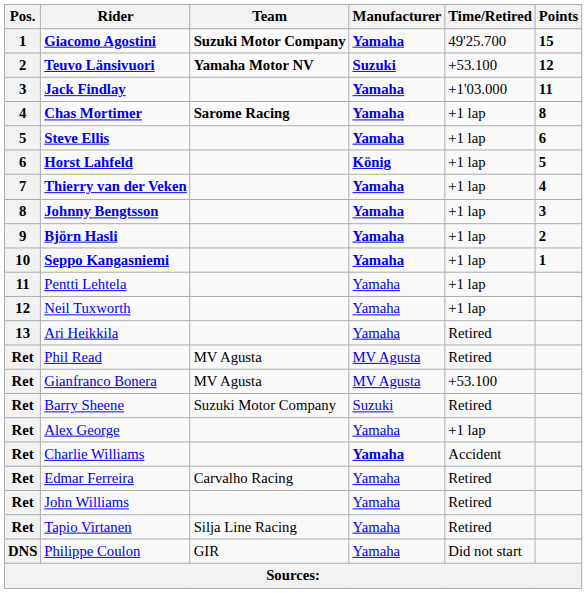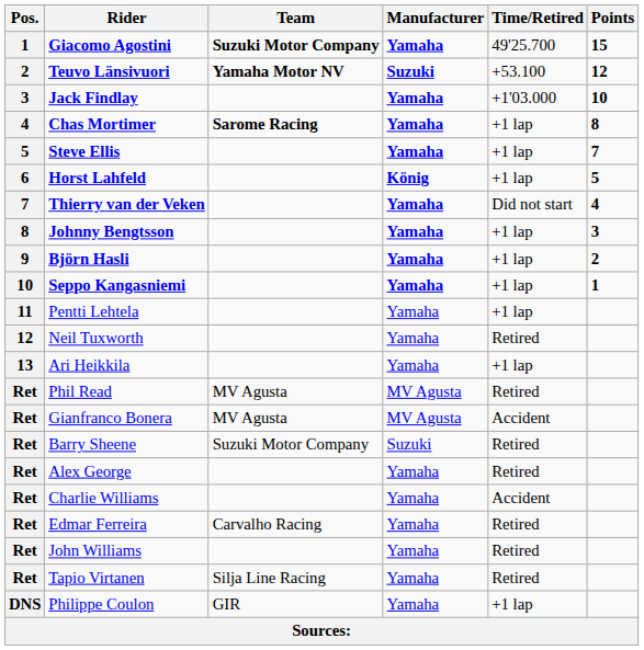Jack Findlay | Points: 11 -> 10
Steve Ellis | Points: 6 -> 7
Thierry van der Veken | Time/Retired: +1 lap -> Did not start
Neil Tuxworth | Time/Retired: +1 lap -> Retired
Ari Heikkila | Time/Retired: Retired -> +1 lap
Gianfranco Bonera | Time/Retired: +53.100 -> Accident
Alex George | Time/Retired: +1 lap -> Retired
Charlie Williams | Manufacturer: bold -> normal
Philippe Coulon | Time/Retired: Did not start -> +1 lap
